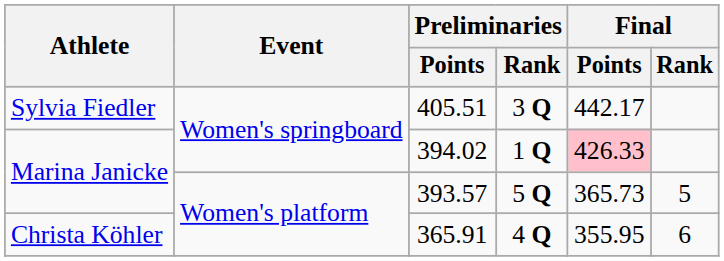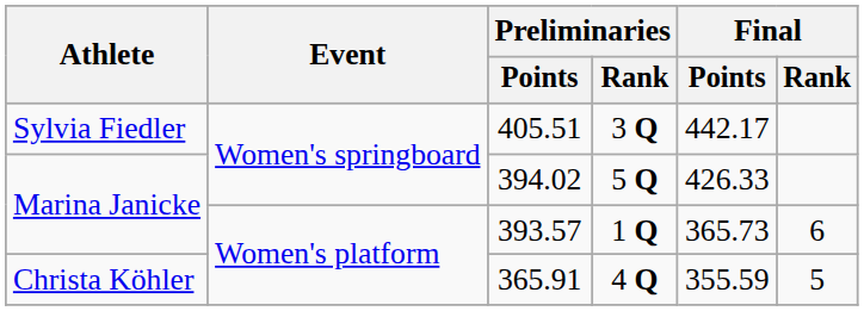394.02 | Preliminaries / Rank: 1 Q -> 5 Q
394.02 | Final / Points: pink background -> no background
393.57 | Preliminaries / Rank: 5 Q -> 1 Q
393.57 | Final / Rank: 5 -> 6
365.91 | Final / Points: 355.95 -> 355.59
365.91 | Final / Rank: 6 -> 5
